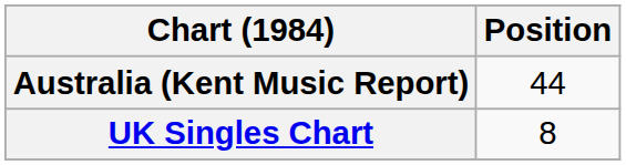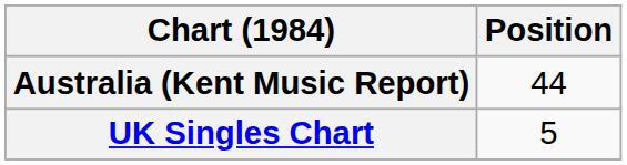UK Singles Chart | Position: 8 -> 5
